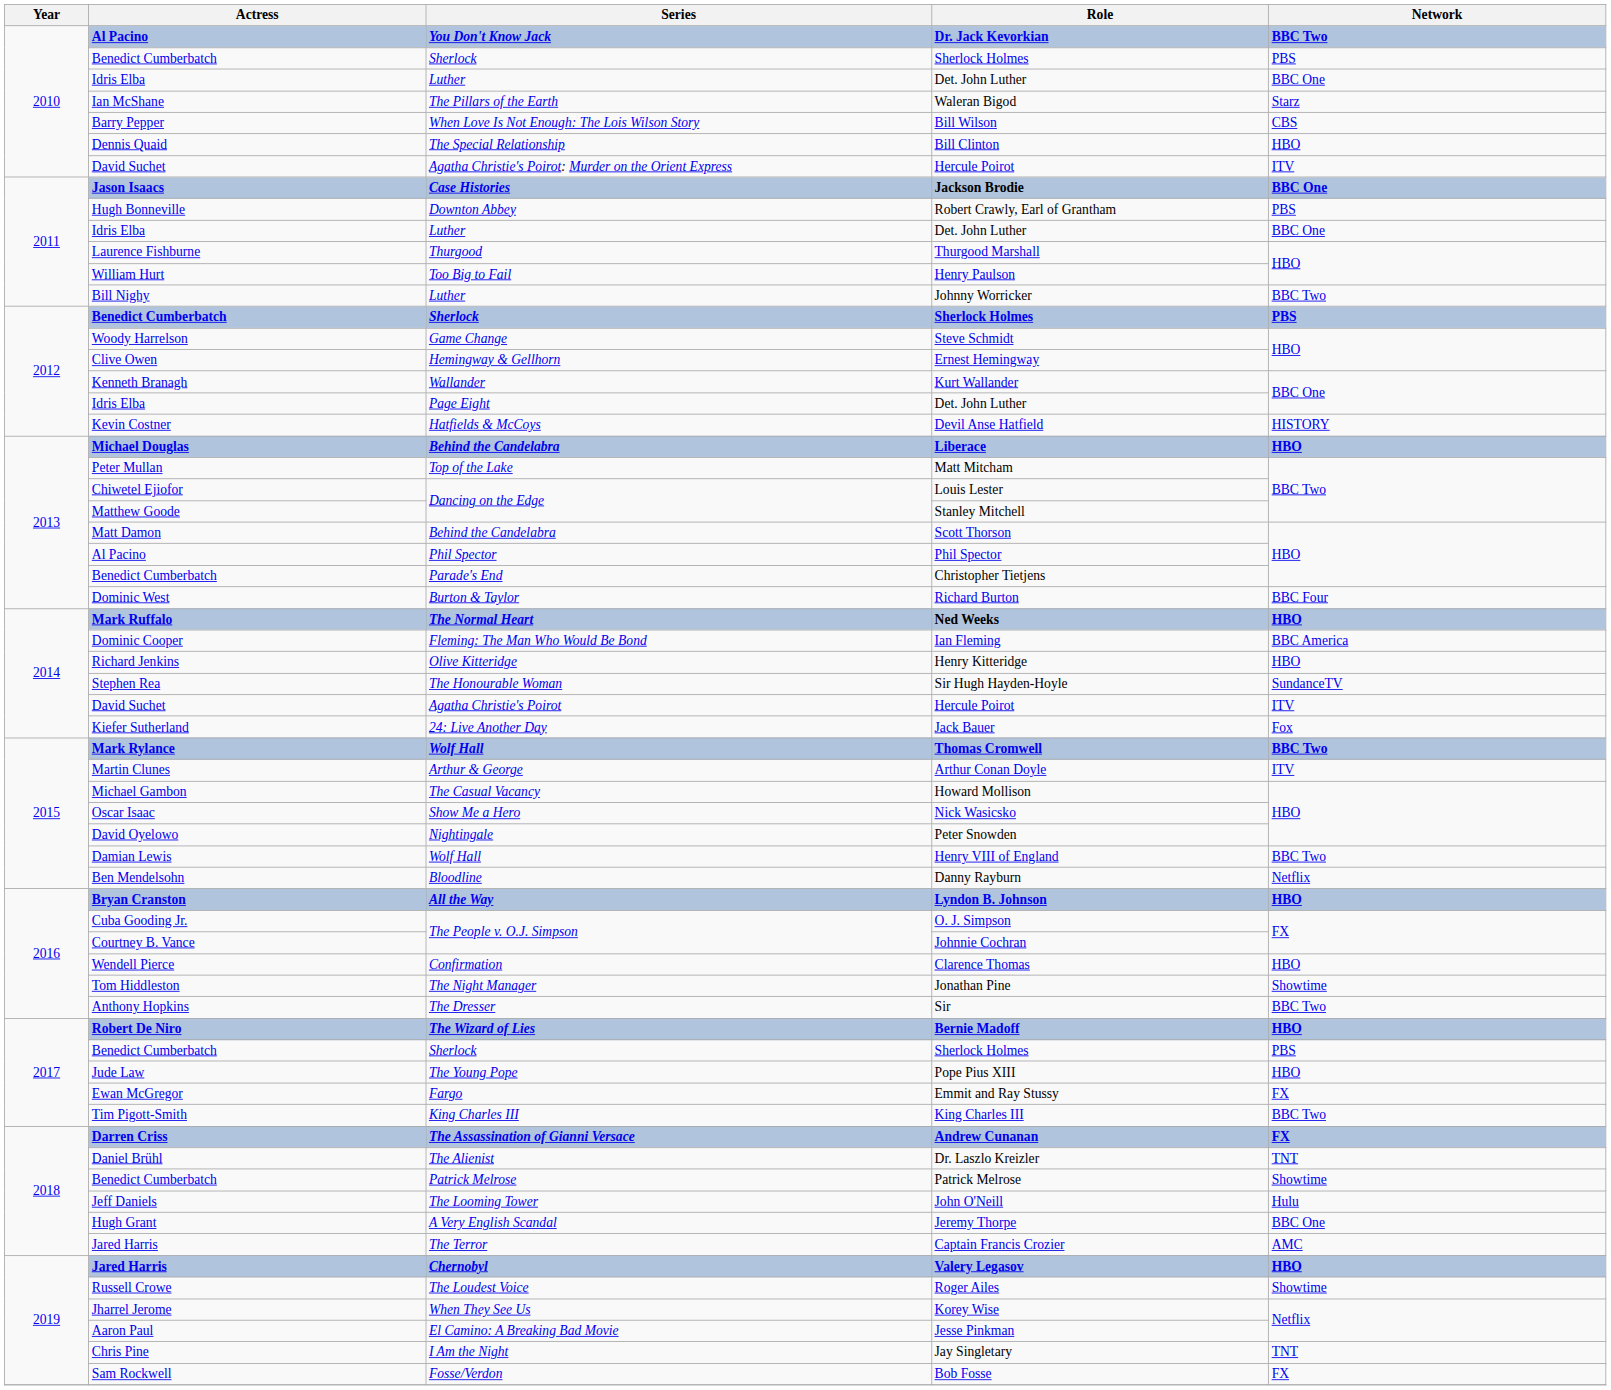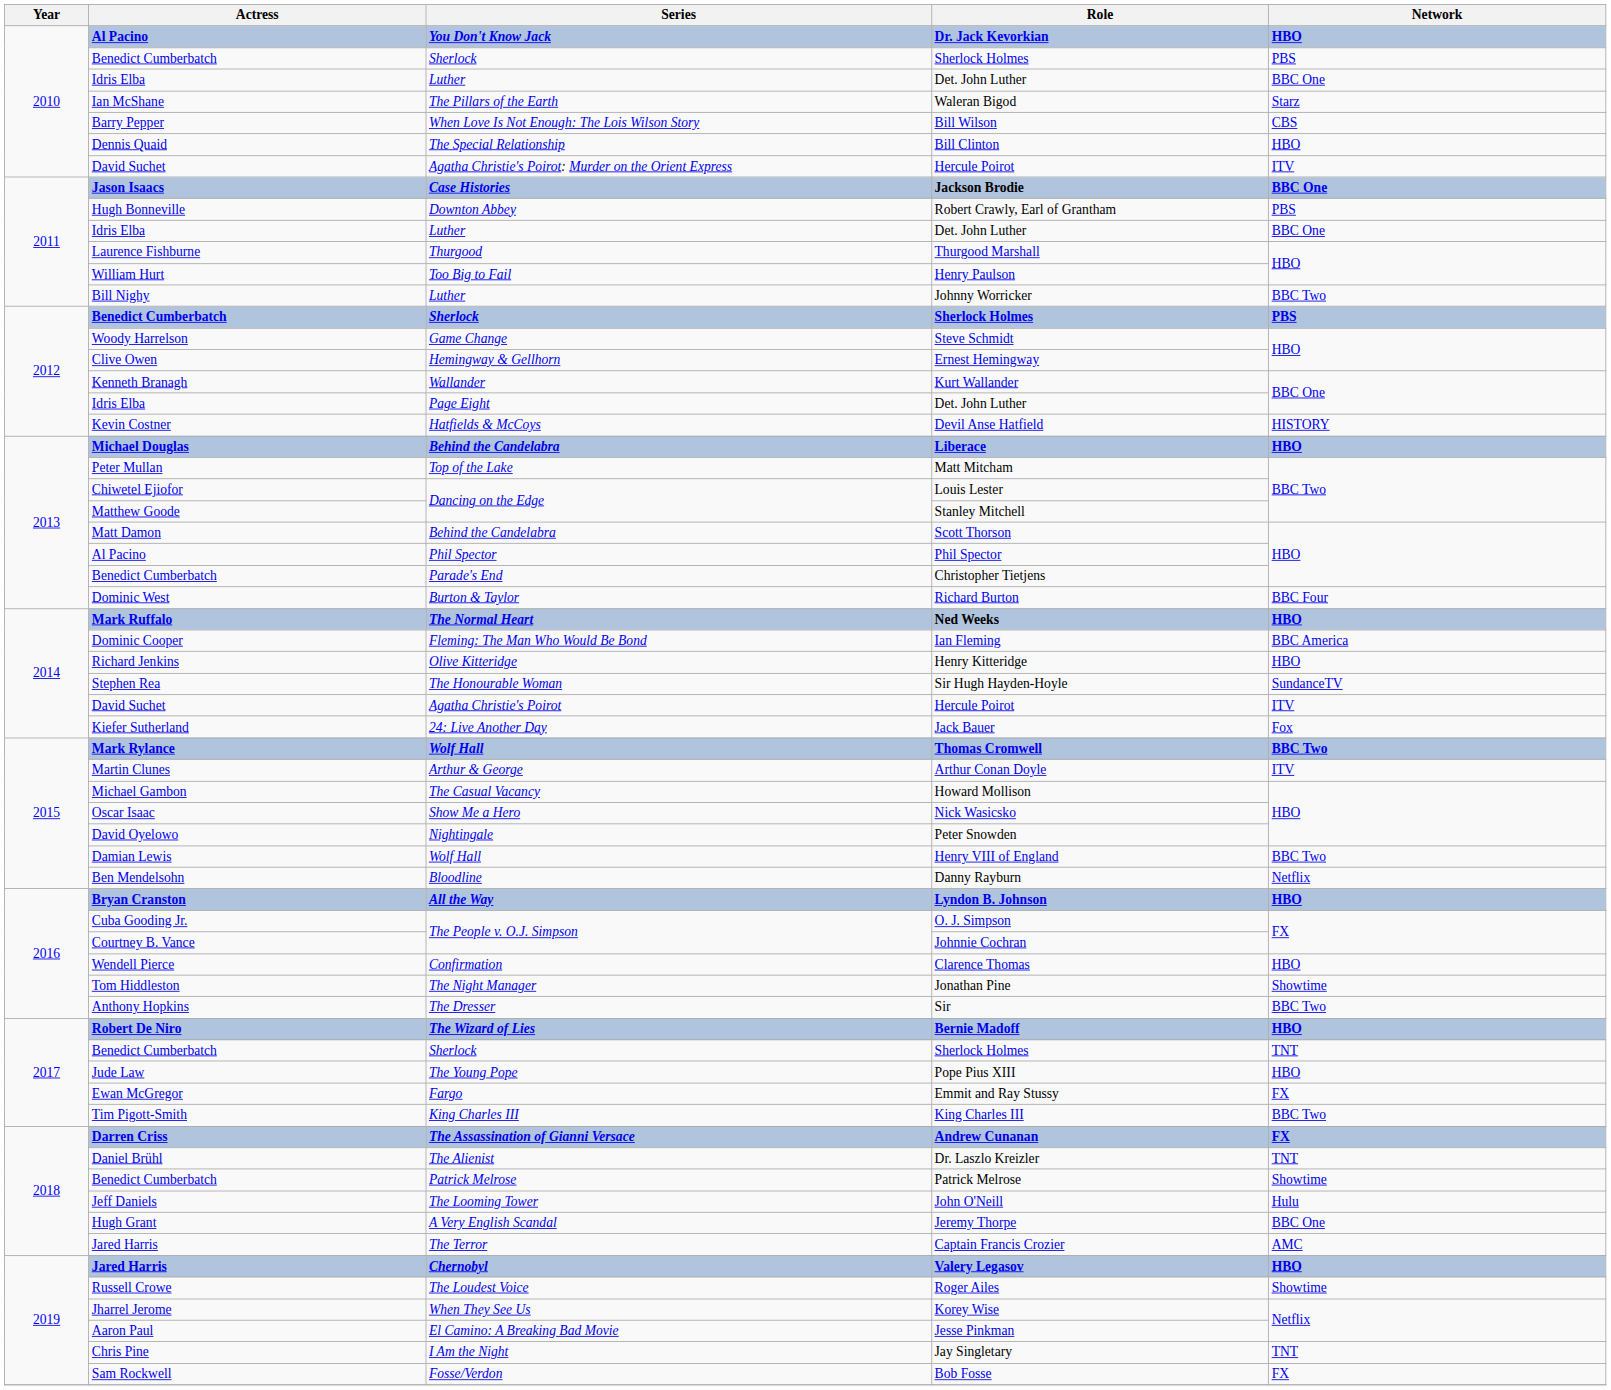Dr. Jack Kevorkian | Network: BBC Two -> HBO
2017 / Sherlock Holmes | Network: PBS -> TNT
